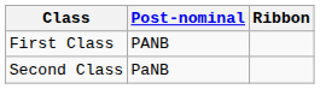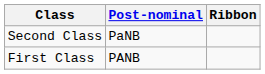rows swapped: First Class <-> Second Class
